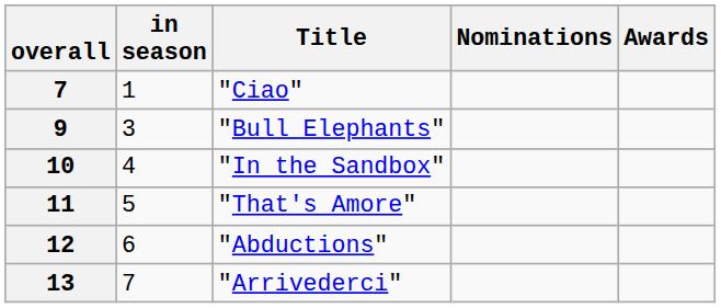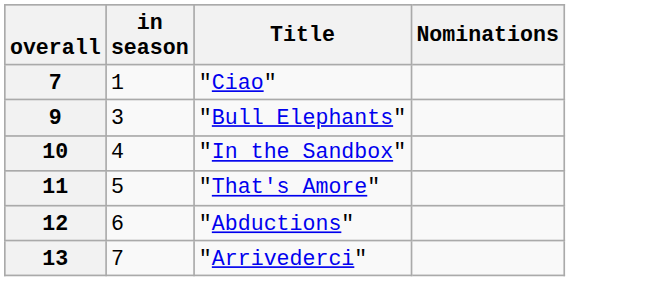- column: Awards
